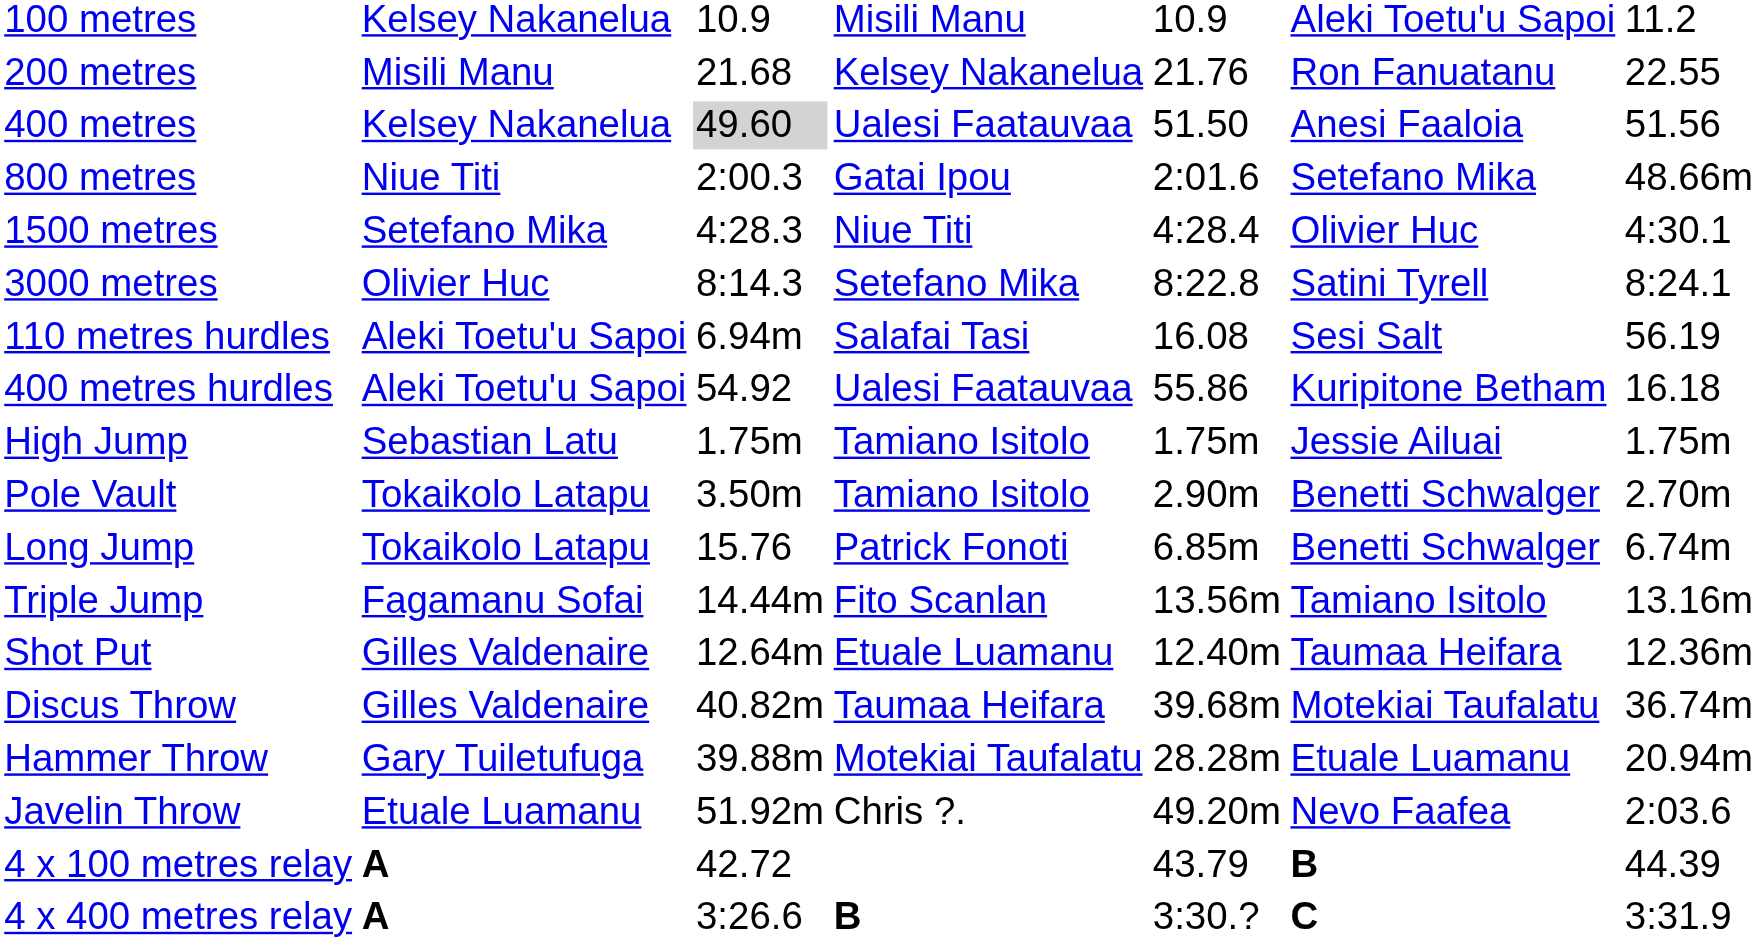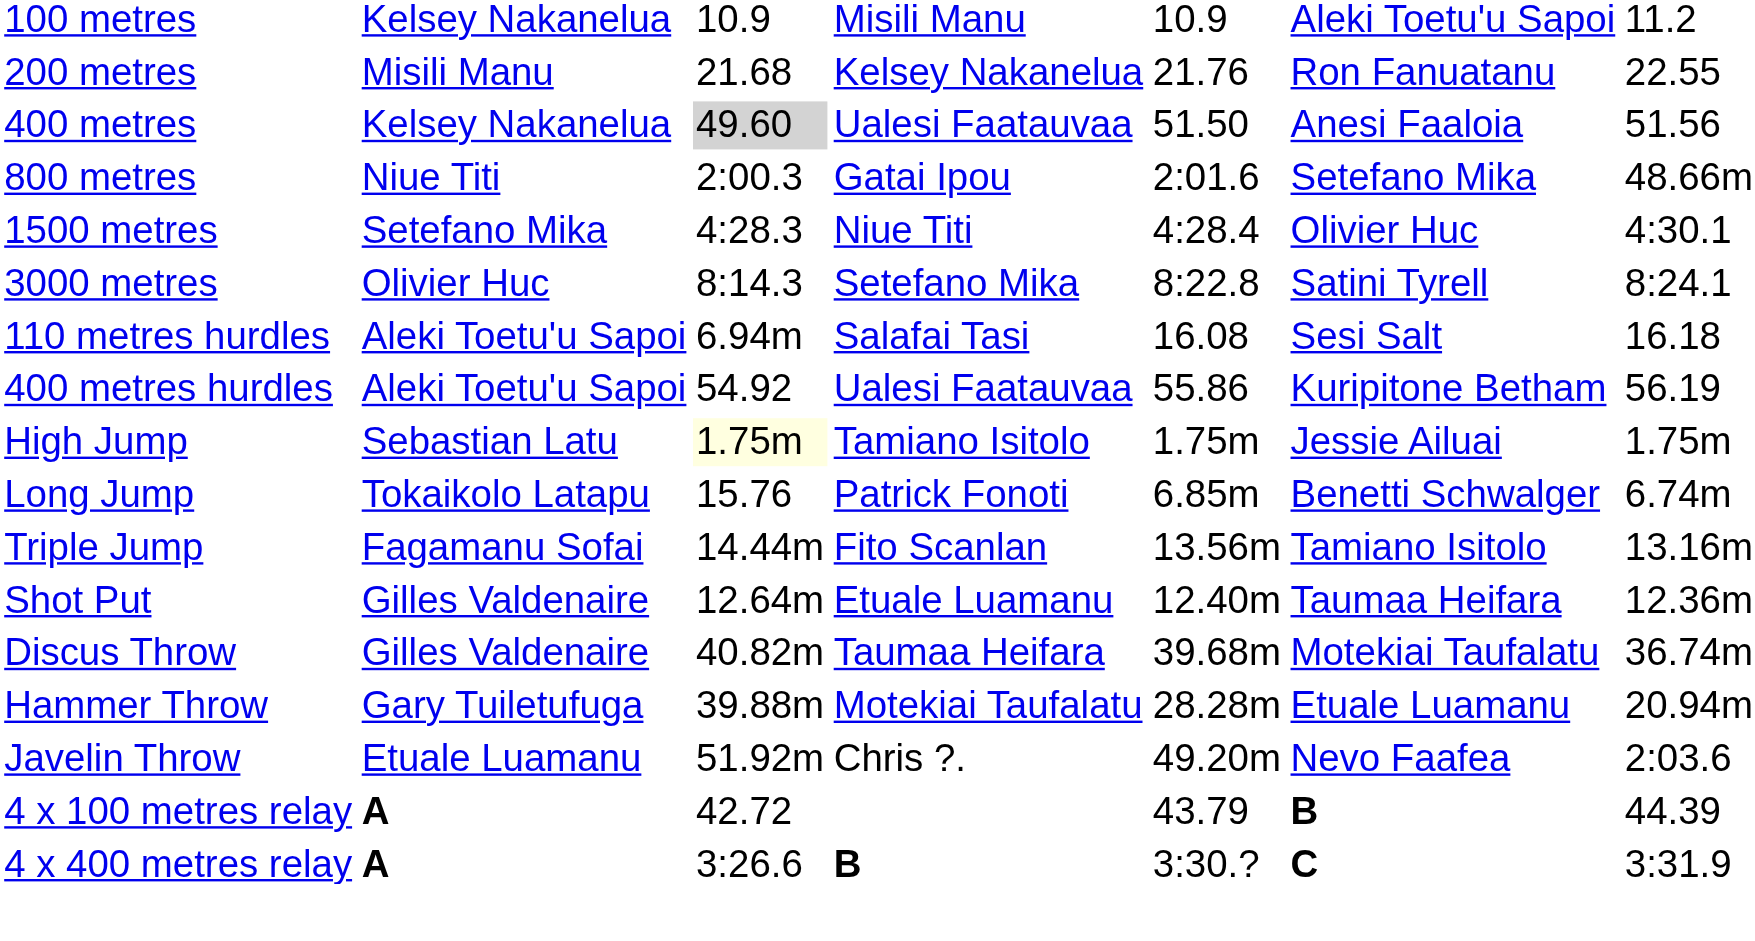110 metres hurdles | column 7: 56.19 -> 16.18
400 metres hurdles | column 7: 16.18 -> 56.19
High Jump | column 3: no background -> lightyellow background
- row: Pole Vault | Tokaikolo Latapu | 3.50m | Tamiano Isitolo | 2.90m | Benetti Schwalger | 2.70m
